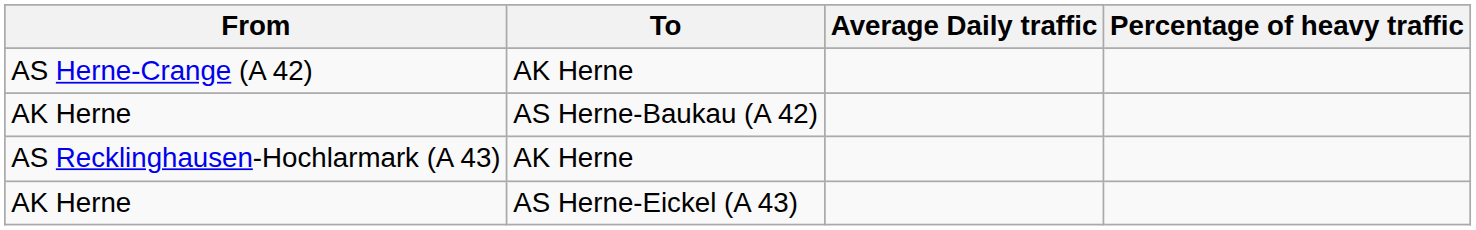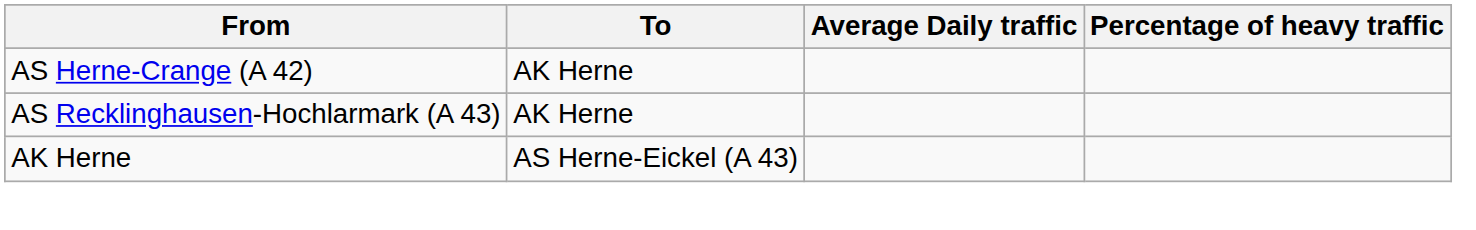- row: AK Herne | AS Herne-Baukau (A 42)
